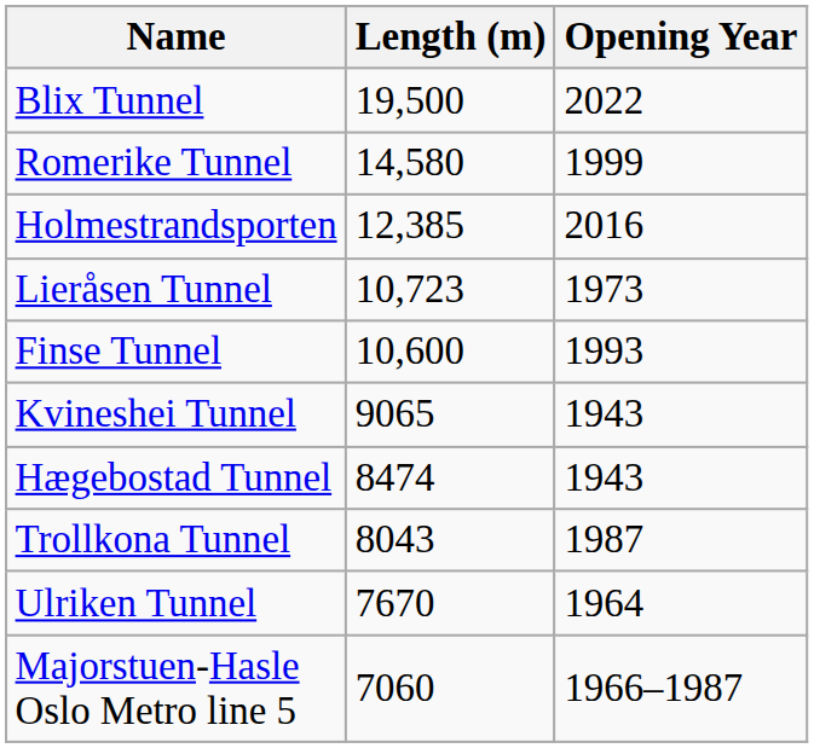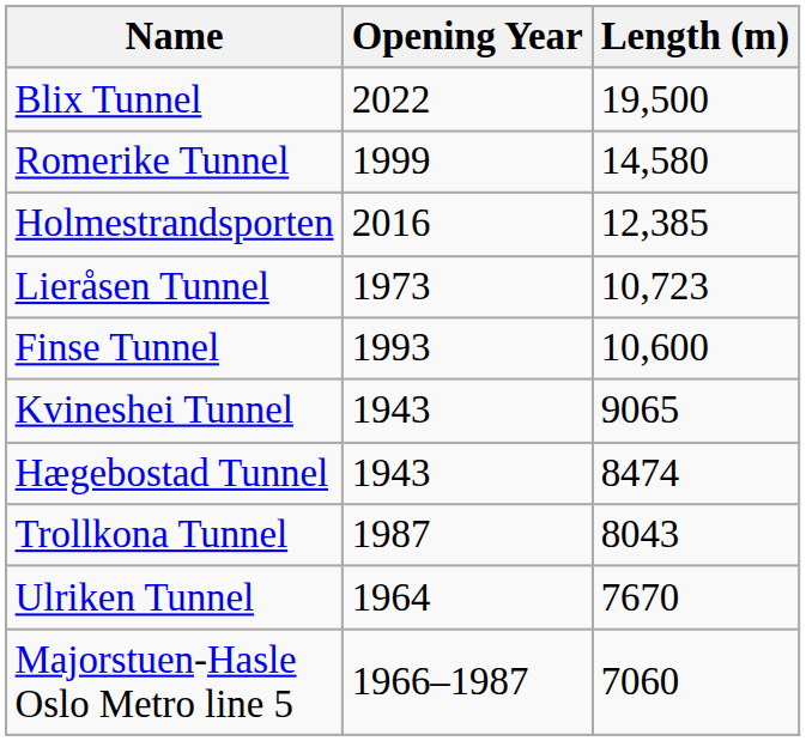columns swapped: Opening Year <-> Length (m)
